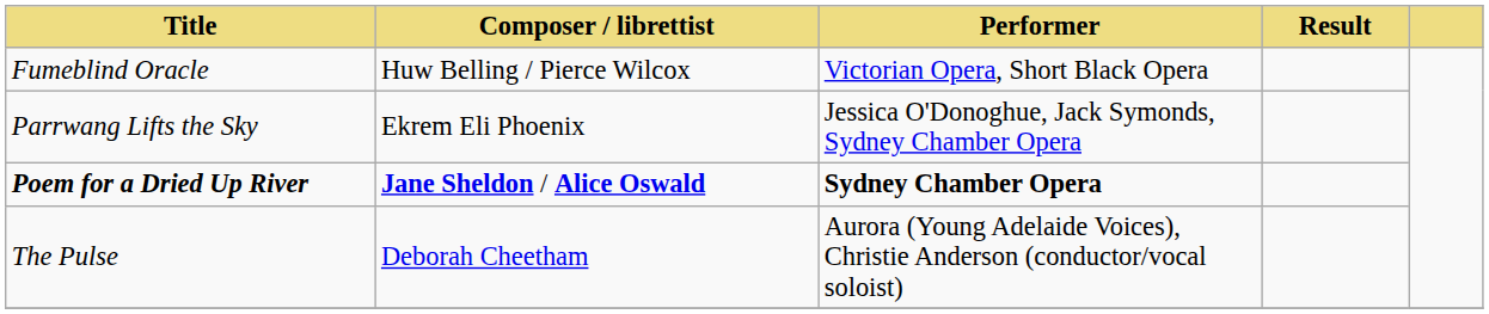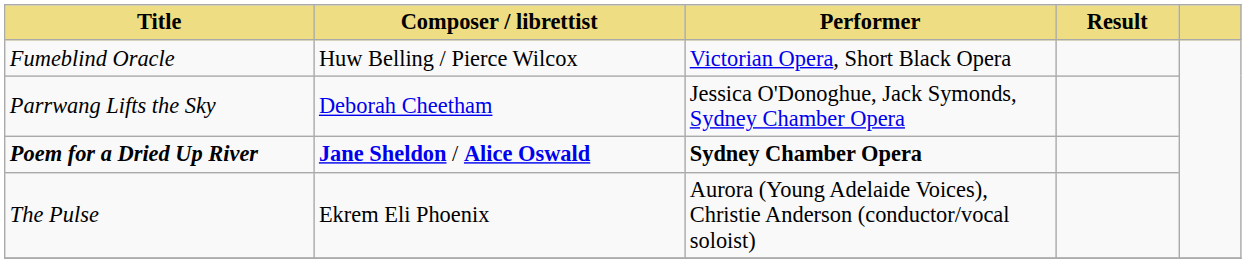Parrwang Lifts the Sky | Composer / librettist: Ekrem Eli Phoenix -> Deborah Cheetham
The Pulse | Composer / librettist: Deborah Cheetham -> Ekrem Eli Phoenix
